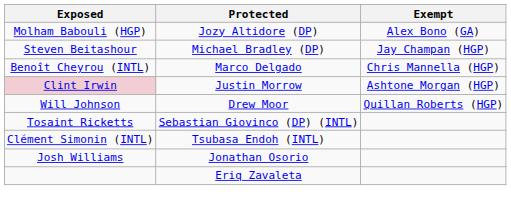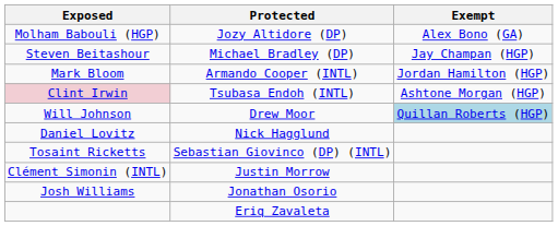+ row: Mark Bloom | Armando Cooper (INTL) | Jordan Hamilton (HGP)
- row: Benoît Cheyrou (INTL) | Marco Delgado | Chris Mannella (HGP)
Clint Irwin | Protected: Justin Morrow -> Tsubasa Endoh (INTL)
Will Johnson | Exempt: no background -> lightblue background
+ row: Daniel Lovitz | Nick Hagglund
Clément Simonin (INTL) | Protected: Tsubasa Endoh (INTL) -> Justin Morrow
